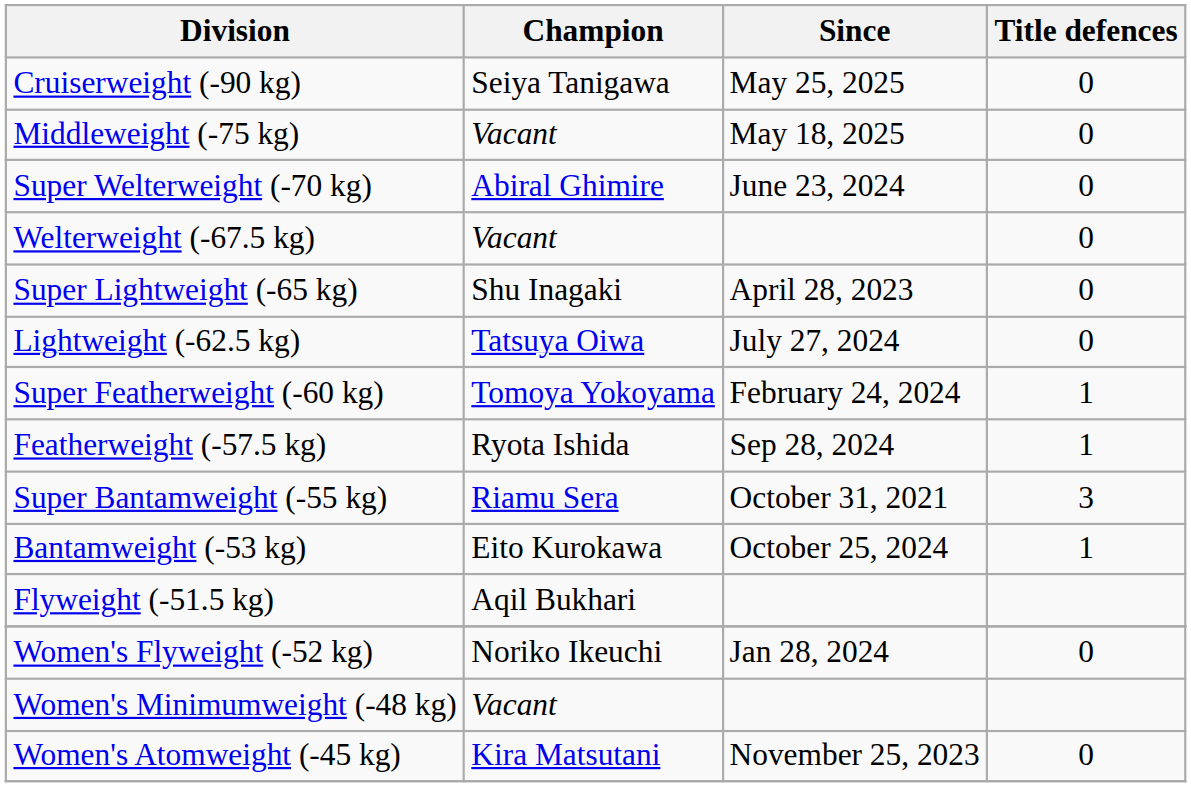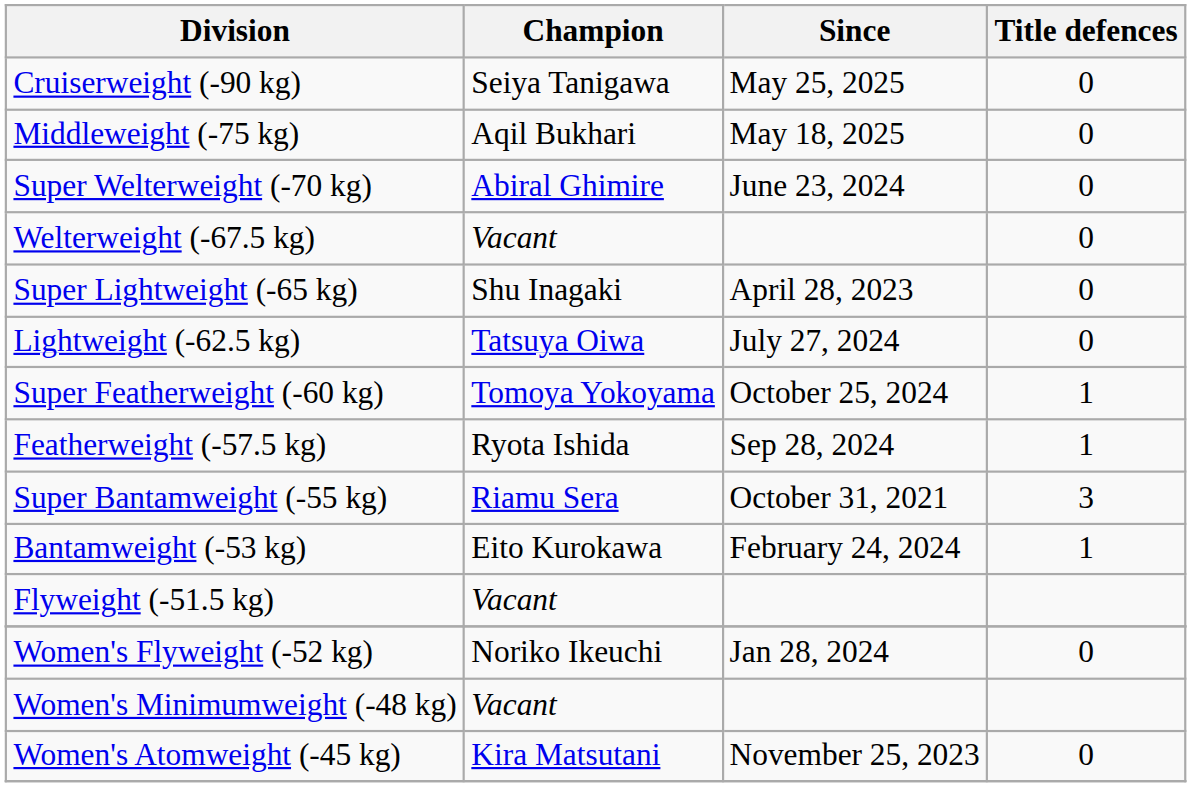Middleweight (-75 kg) | Champion: Vacant -> Aqil Bukhari
Super Featherweight (-60 kg) | Since: February 24, 2024 -> October 25, 2024
Bantamweight (-53 kg) | Since: October 25, 2024 -> February 24, 2024
Flyweight (-51.5 kg) | Champion: Aqil Bukhari -> Vacant
